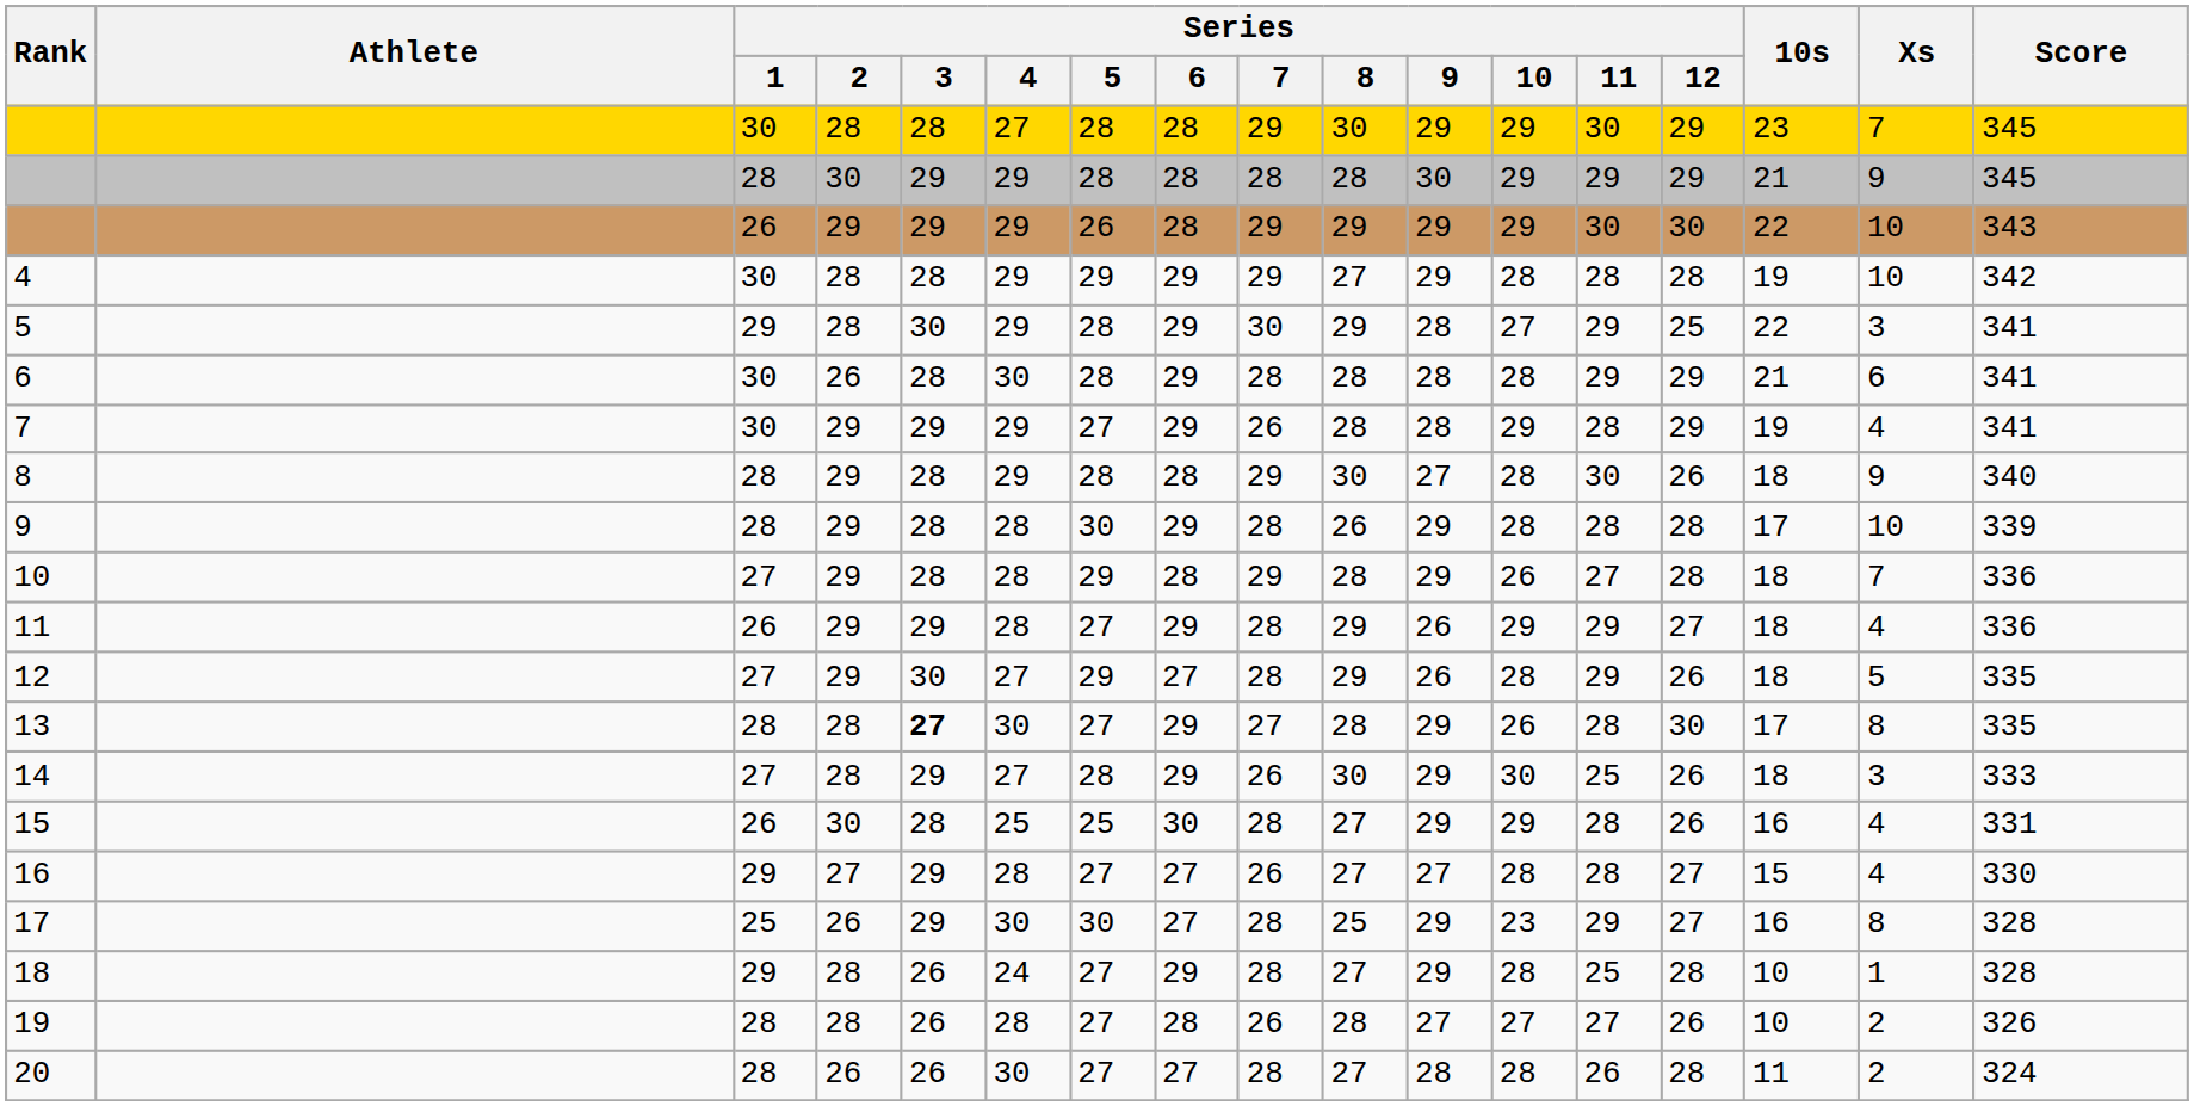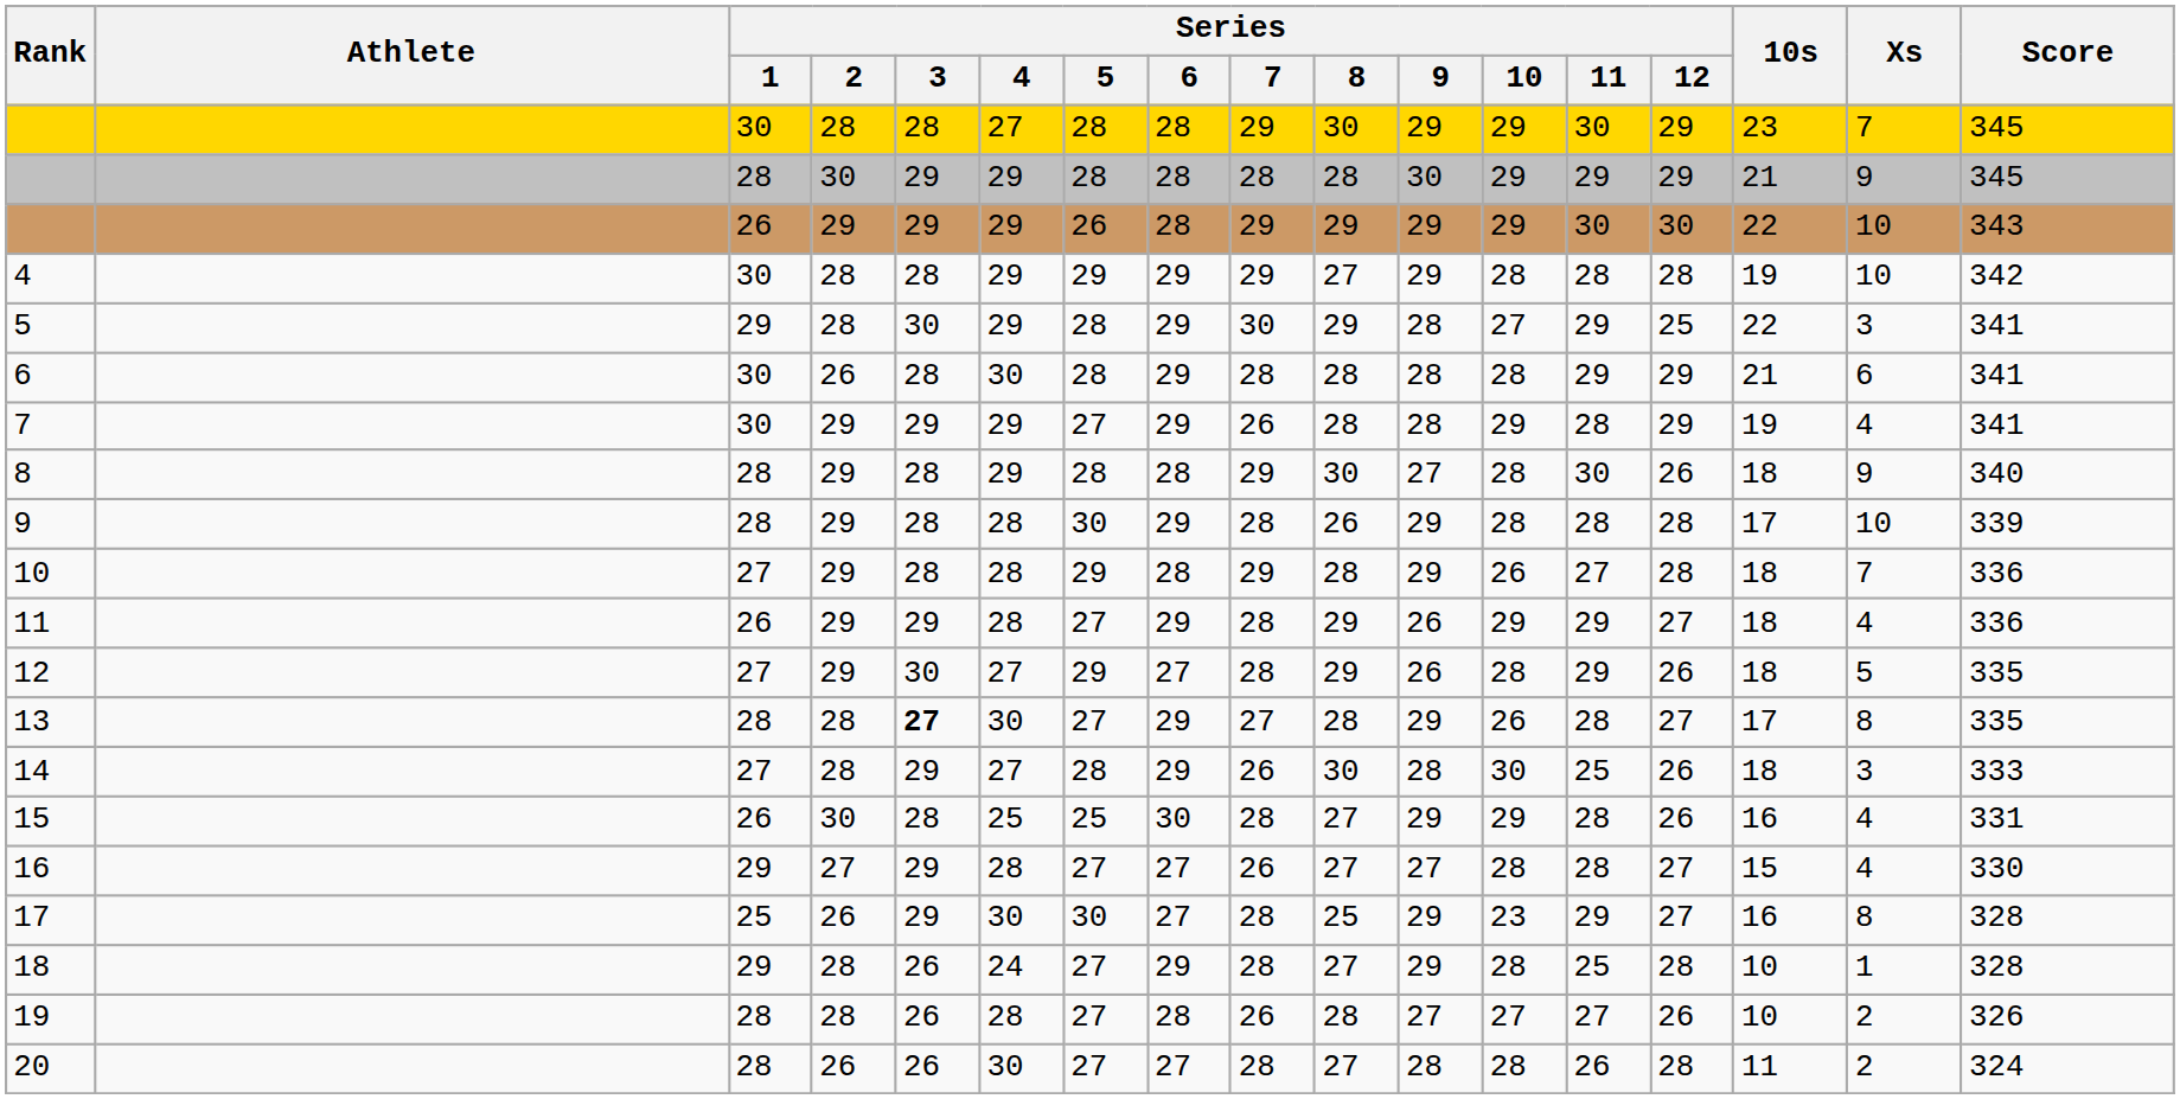13 | Series / 12: 30 -> 27
14 | Series / 9: 29 -> 28
